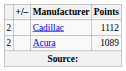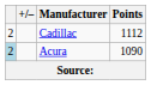Acura | column 1: no background -> lightblue background
Acura | Points: 1089 -> 1090
